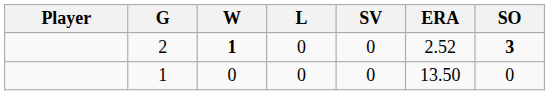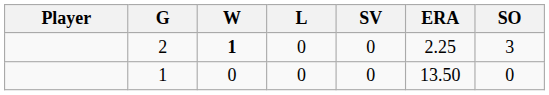2 | ERA: 2.52 -> 2.25
2 | SO: bold -> normal
